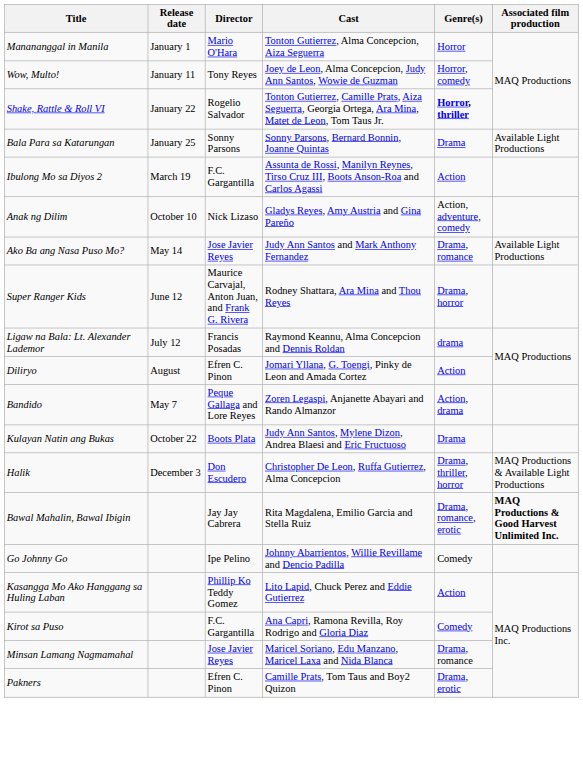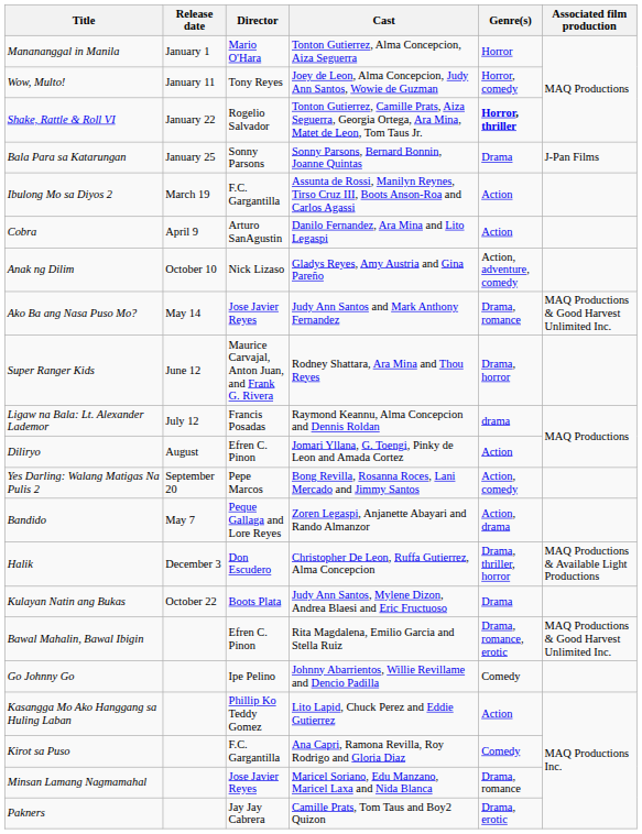Bala Para sa Katarungan | Associated film production: Available Light Productions -> J-Pan Films
+ row: Cobra | April 9 | Arturo SanAgustin | Danilo Fernandez, Ara Mina and Lito Legaspi | Action
Ako Ba ang Nasa Puso Mo? | Associated film production: Available Light Productions -> MAQ Productions & Good Harvest Unlimited Inc.
+ row: Yes Darling: Walang Matigas Na Pulis 2 | September 20 | Pepe Marcos | Bong Revilla, Rosanna Roces, Lani Mercado and Jimmy Santos | Action, comedy
rows swapped: Kulayan Natin ang Bukas <-> Halik
Bawal Mahalin, Bawal Ibigin | Director: Jay Jay Cabrera -> Efren C. Pinon
Bawal Mahalin, Bawal Ibigin | Associated film production: bold -> normal
Pakners | Director: Efren C. Pinon -> Jay Jay Cabrera
